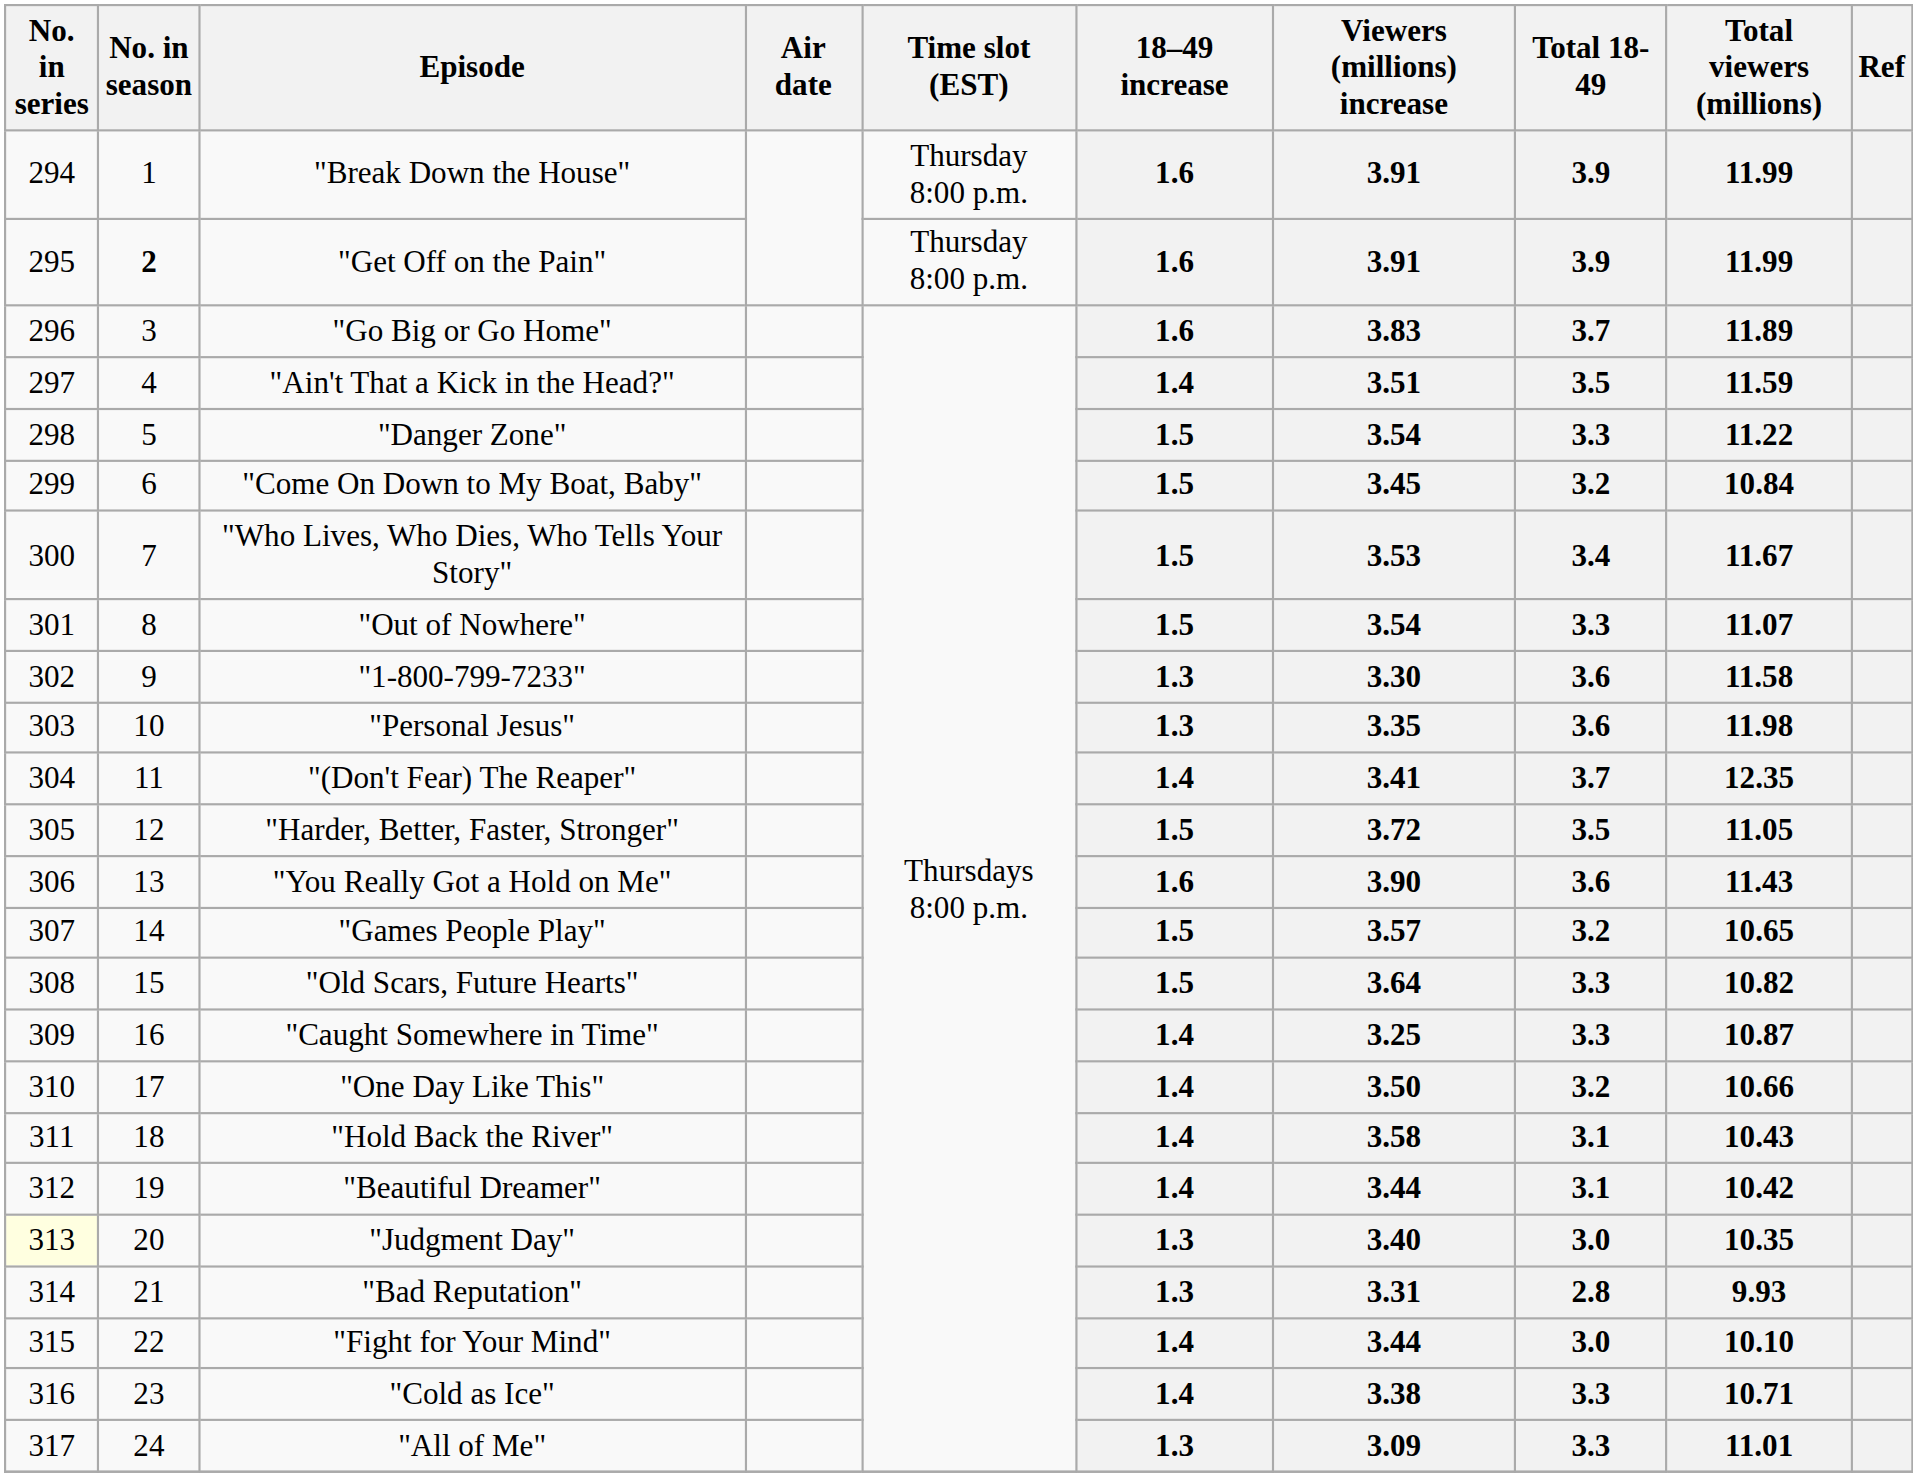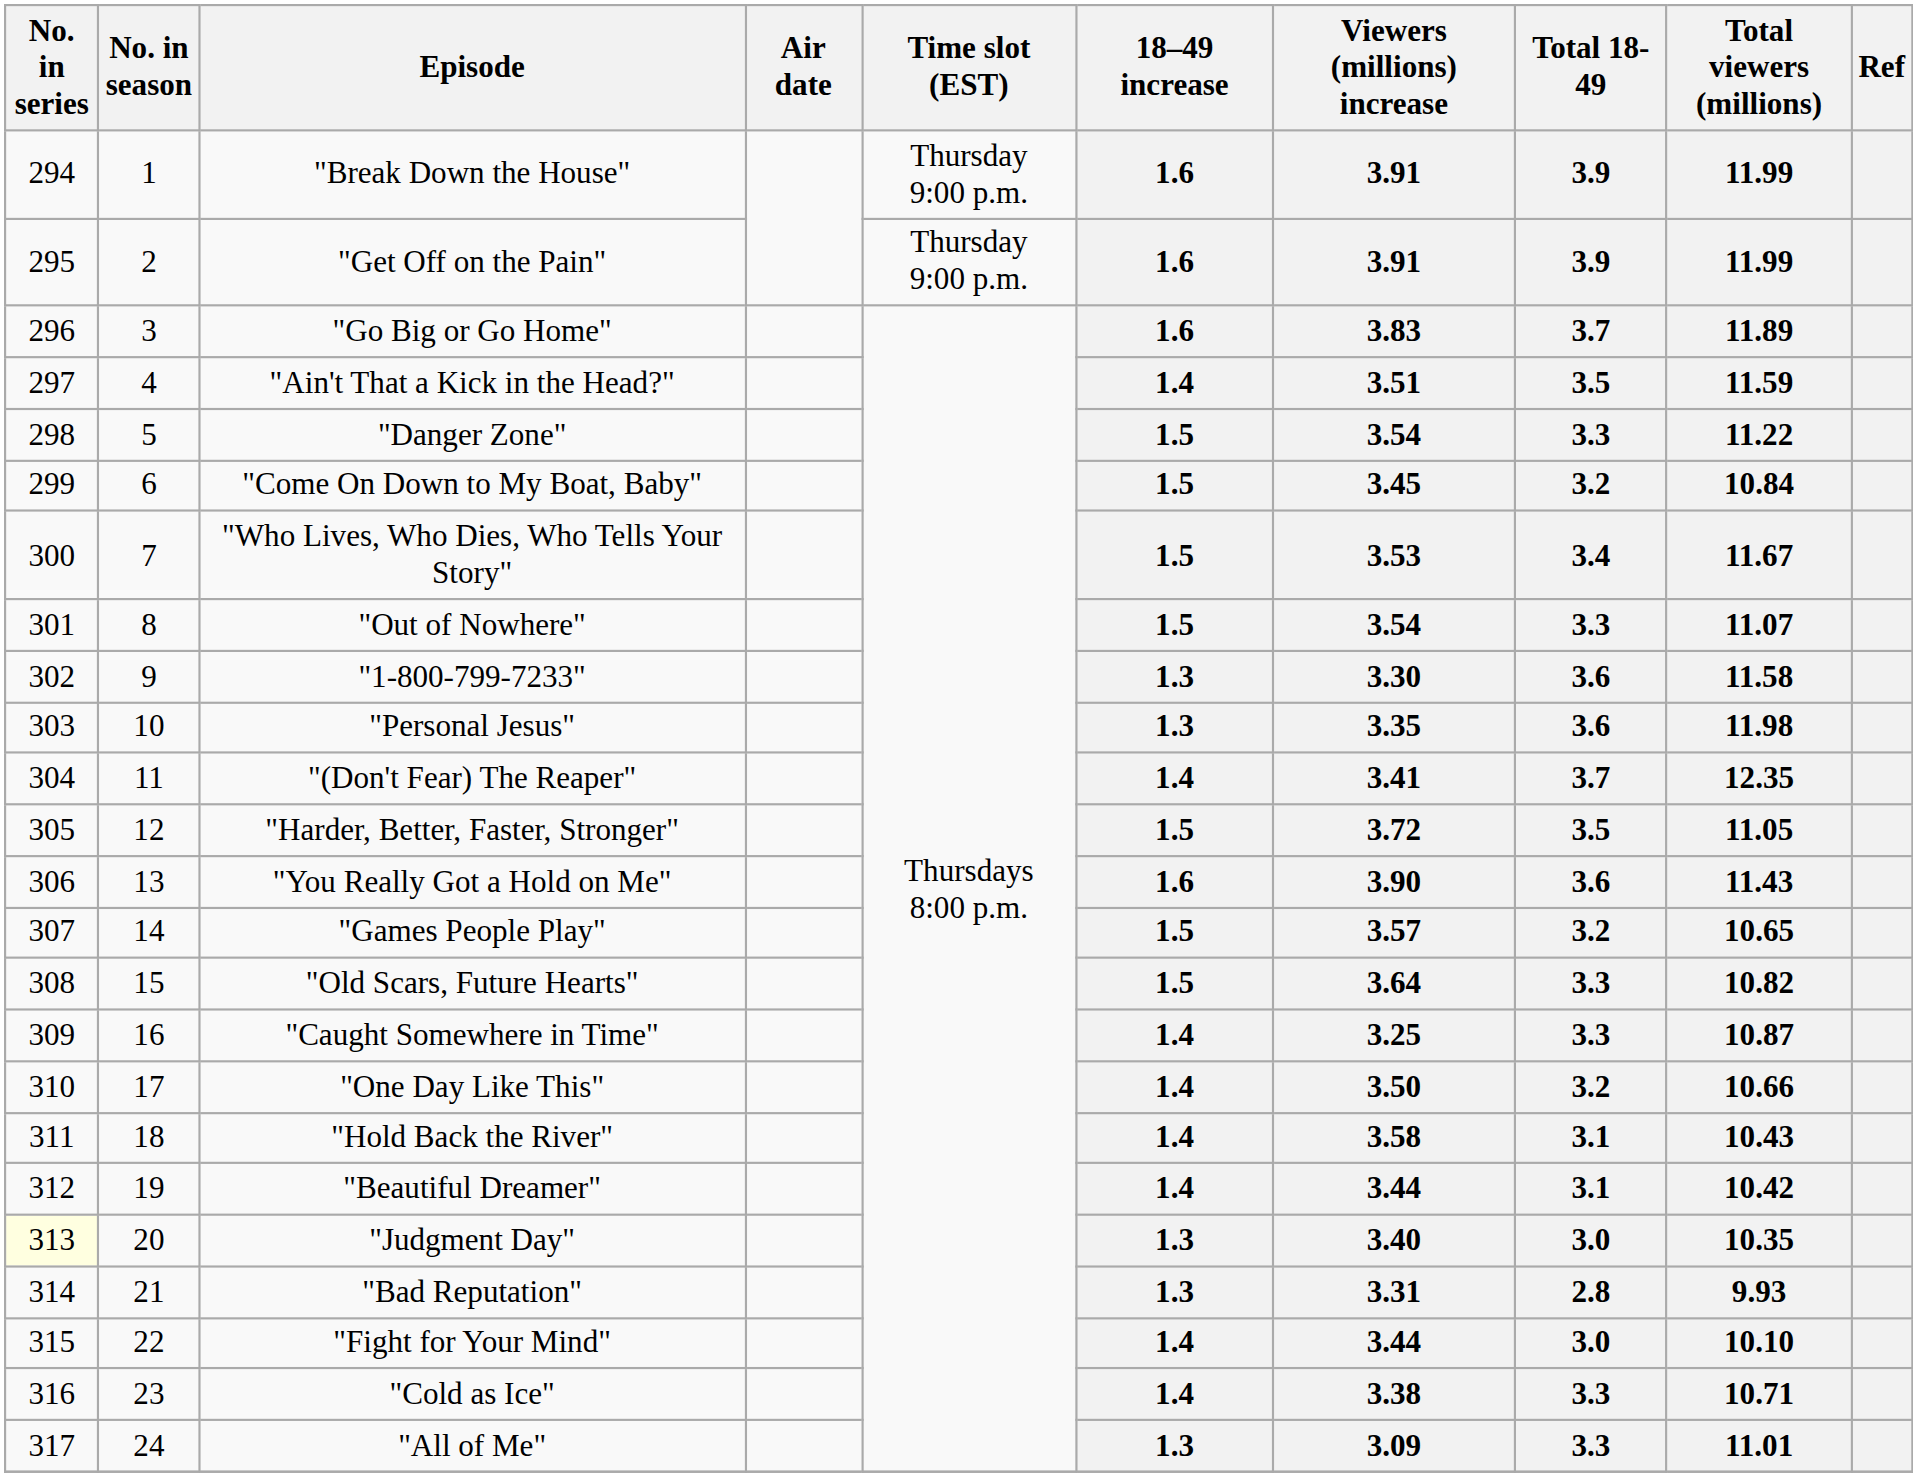"Break Down the House" | Time slot (EST): Thursday 8:00 p.m. -> Thursday 9:00 p.m.
"Get Off on the Pain" | No. in season: bold -> normal
"Get Off on the Pain" | Time slot (EST): Thursday 8:00 p.m. -> Thursday 9:00 p.m.
